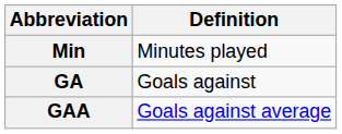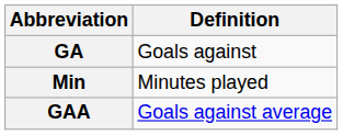rows swapped: Min <-> GA
